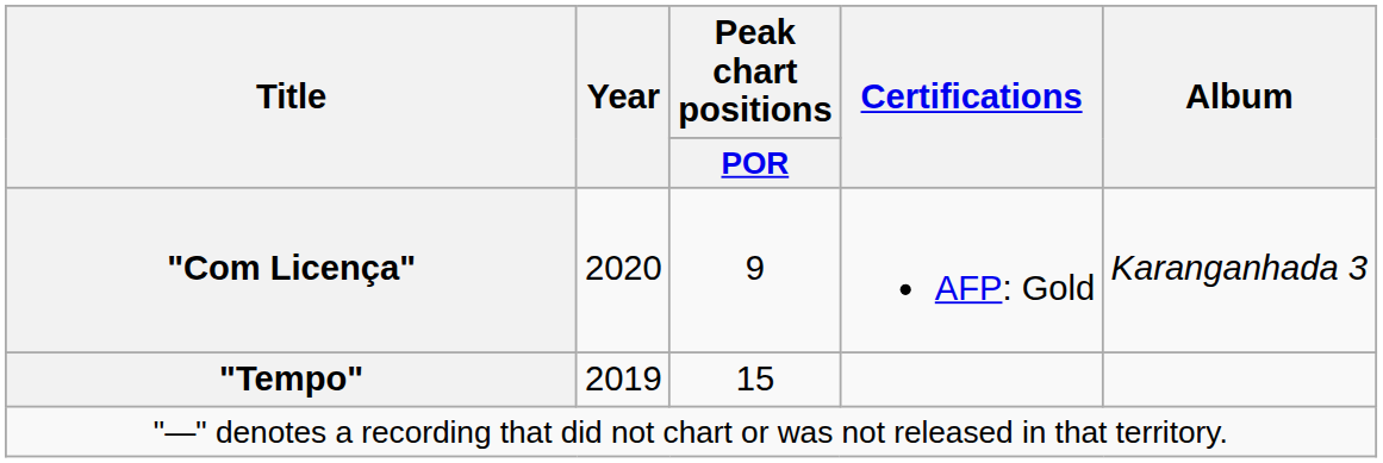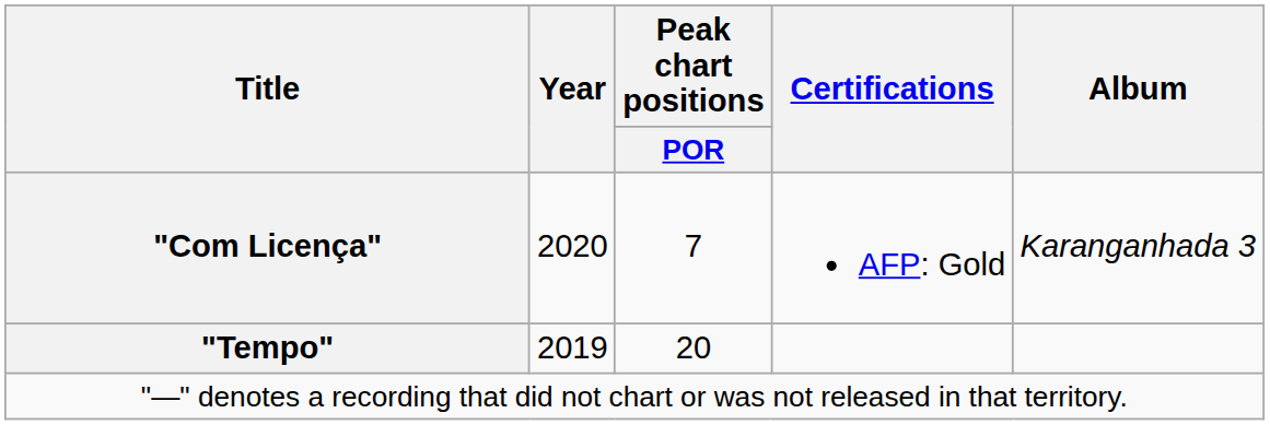"Com Licença" | Peak chart positions / POR: 9 -> 7
"Tempo" | Peak chart positions / POR: 15 -> 20
